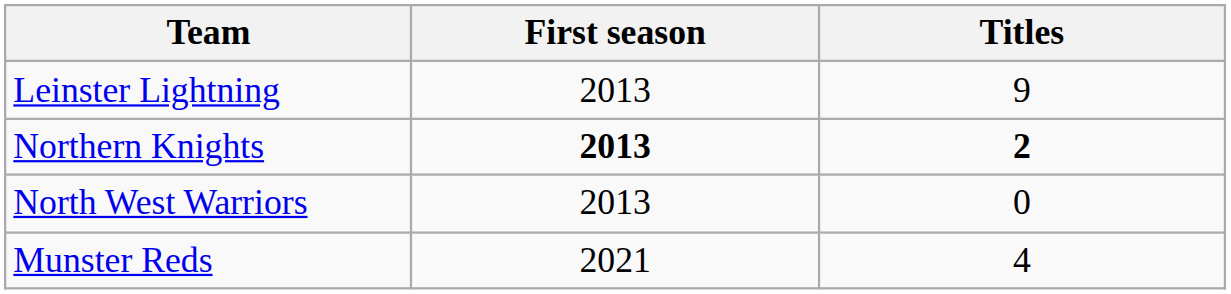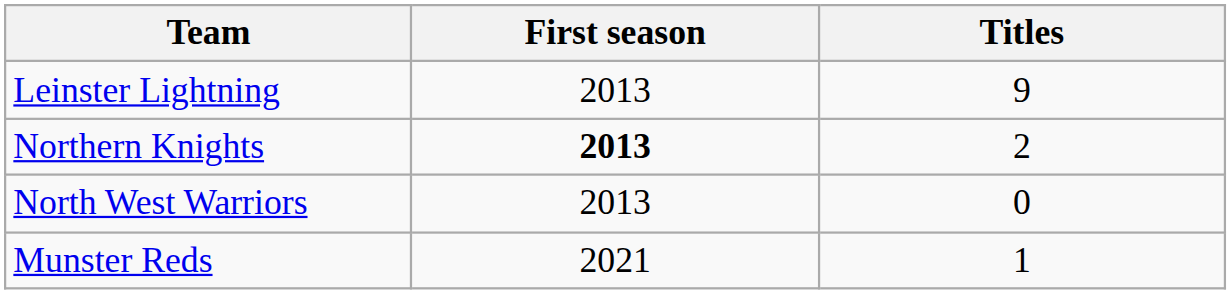Northern Knights | Titles: bold -> normal
Munster Reds | Titles: 4 -> 1
